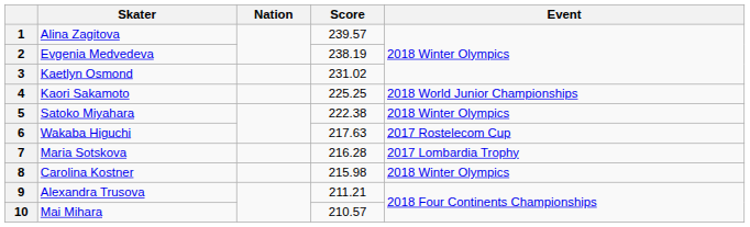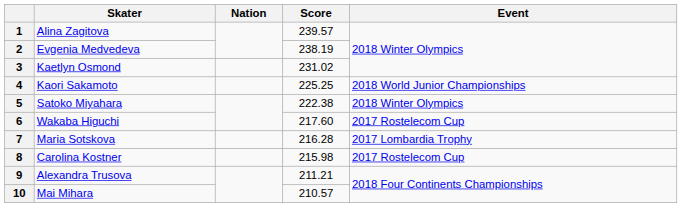6 | Score: 217.63 -> 217.60
8 | Event: 2018 Winter Olympics -> 2017 Rostelecom Cup
